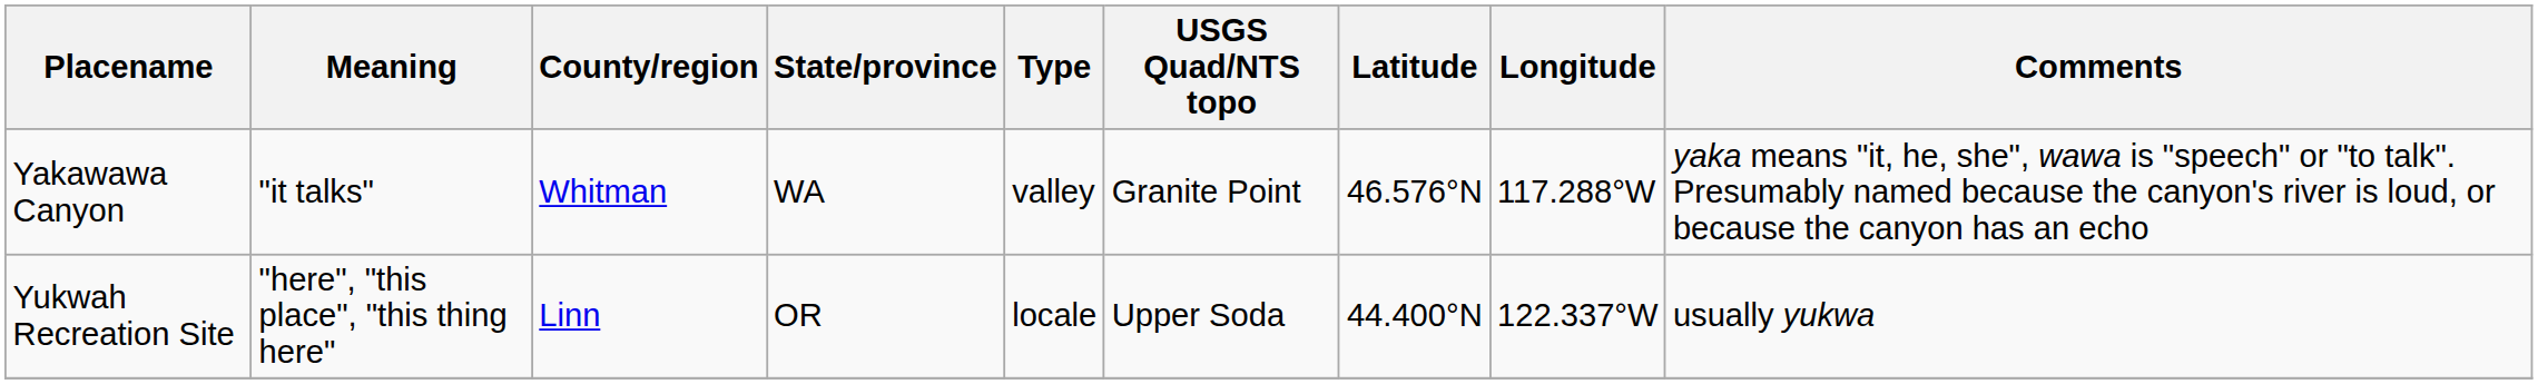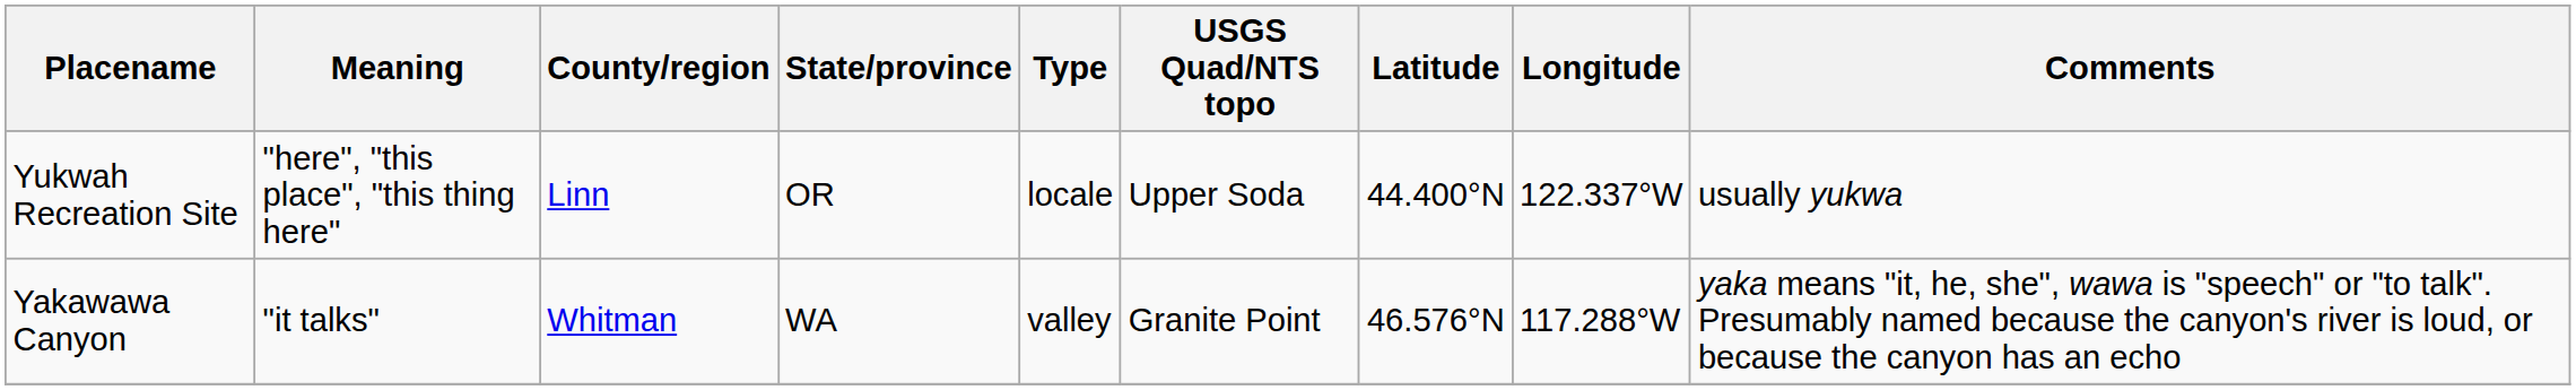rows swapped: Yakawawa Canyon <-> Yukwah Recreation Site
